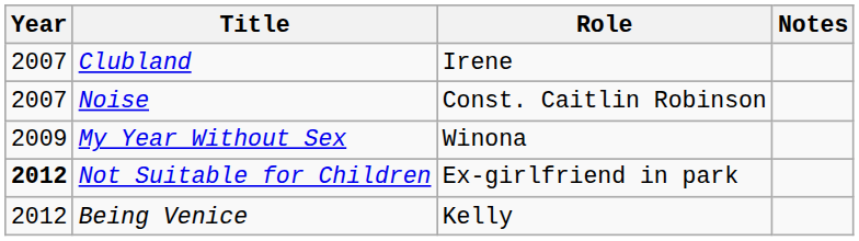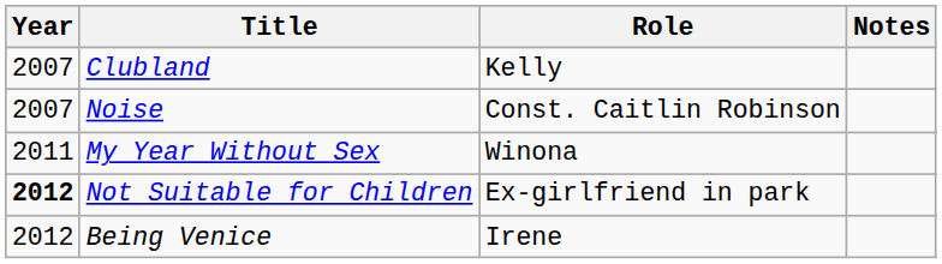Clubland | Role: Irene -> Kelly
My Year Without Sex | Year: 2009 -> 2011
Being Venice | Role: Kelly -> Irene
